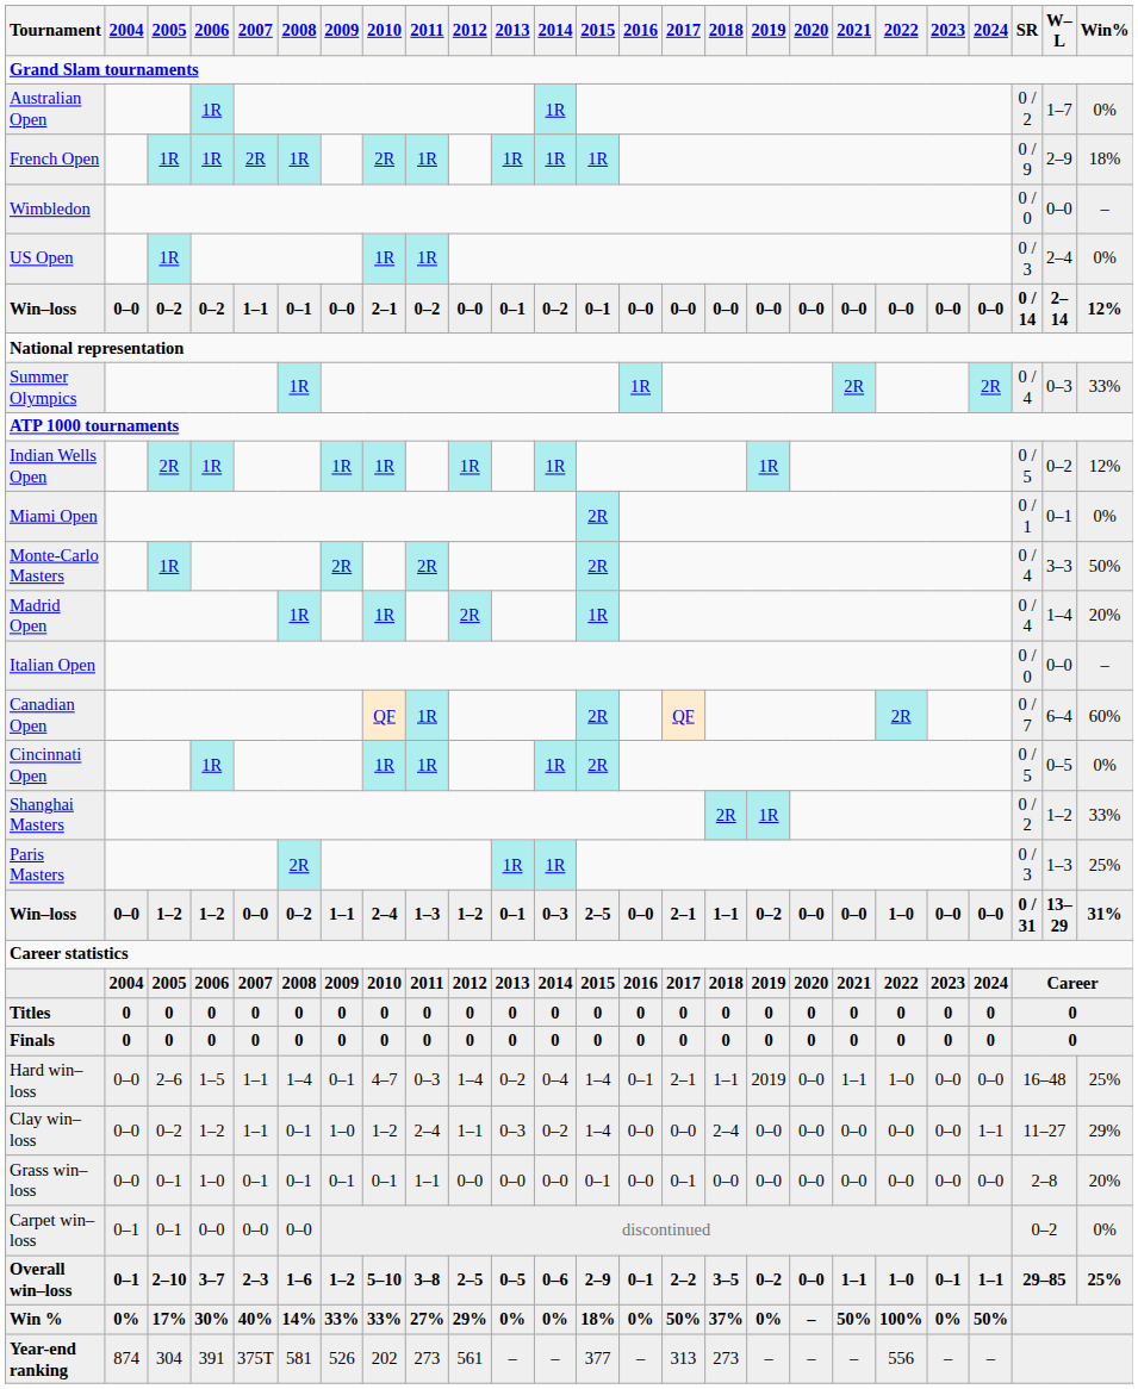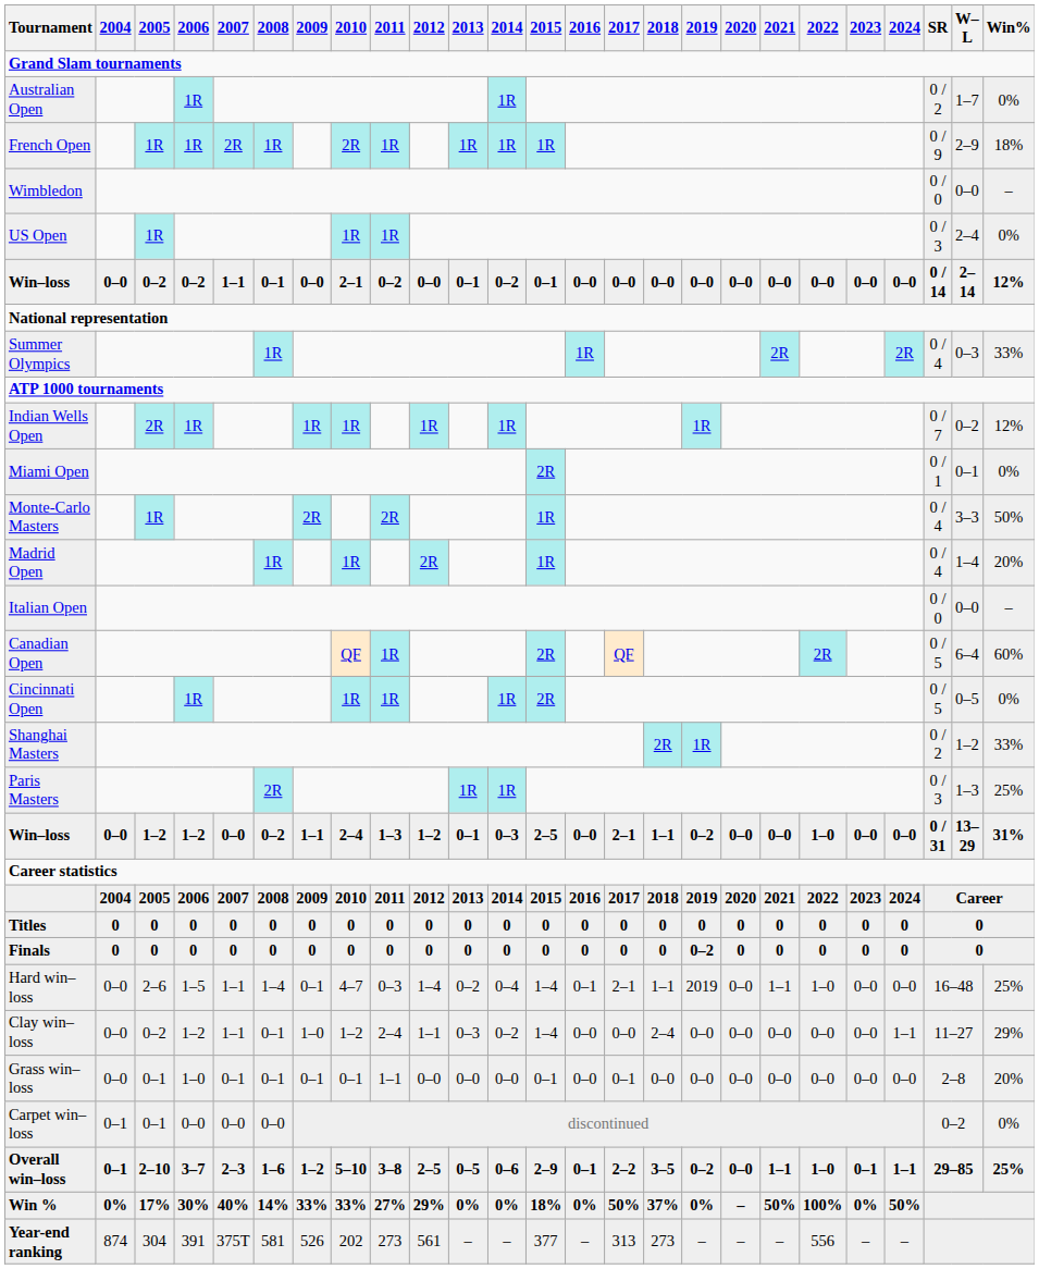Indian Wells Open | SR: 0 / 5 -> 0 / 7
Monte-Carlo Masters | 2015: 2R -> 1R
Canadian Open | SR: 0 / 7 -> 0 / 5
Finals | 2019: 0 -> 0–2
